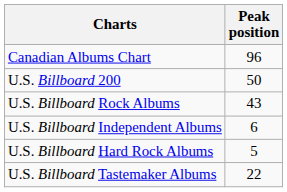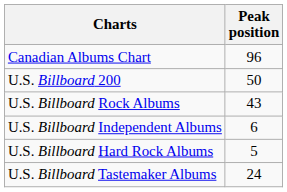U.S. Billboard Tastemaker Albums | Peak position: 22 -> 24
